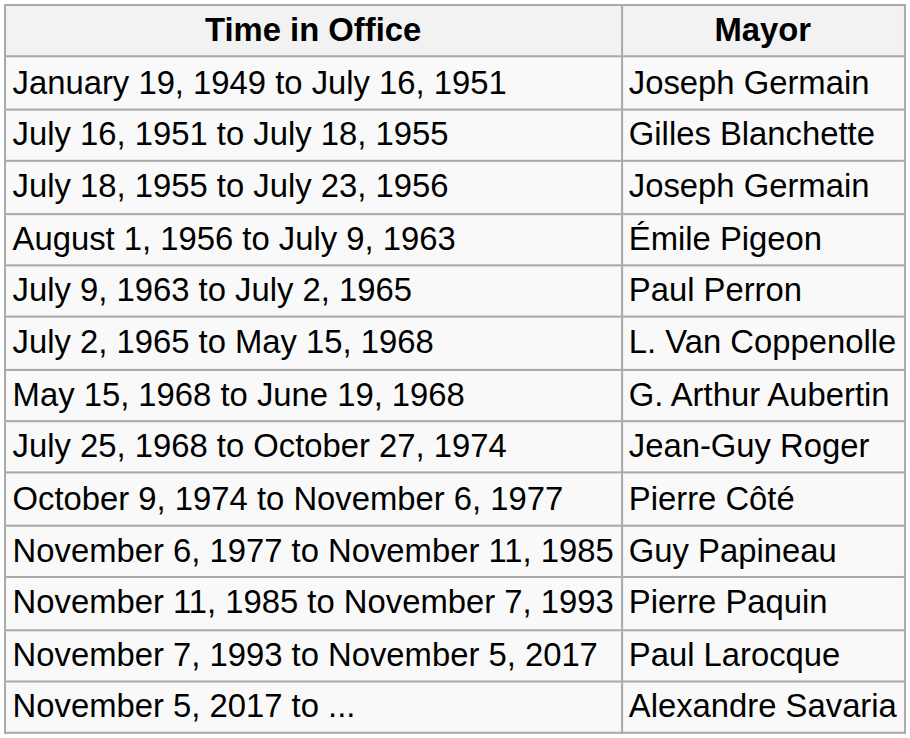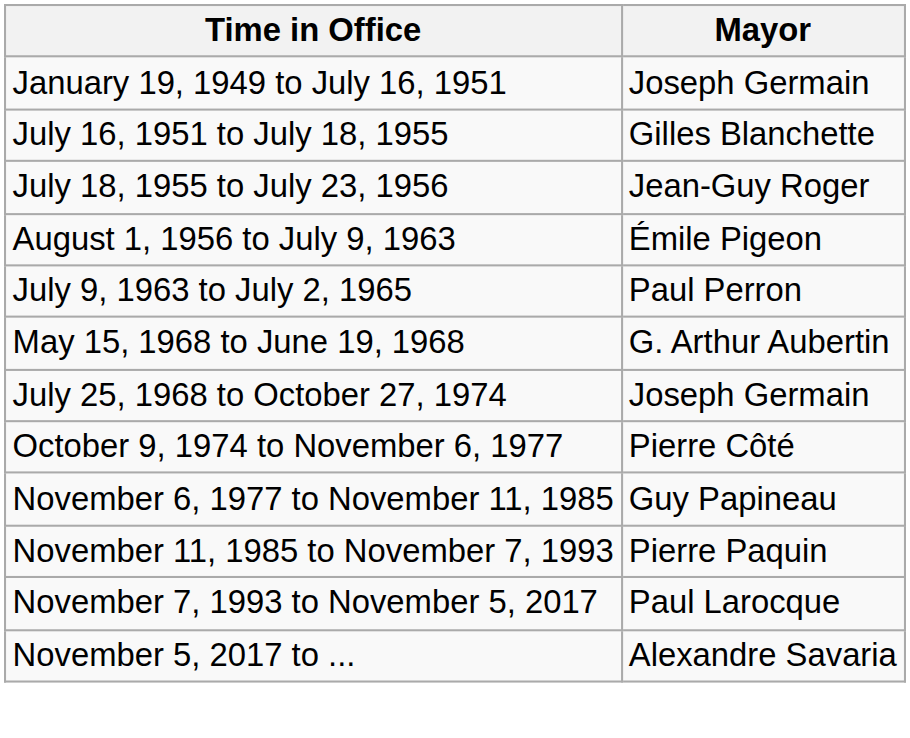July 18, 1955 to July 23, 1956 | Mayor: Joseph Germain -> Jean-Guy Roger
- row: July 2, 1965 to May 15, 1968 | L. Van Coppenolle
July 25, 1968 to October 27, 1974 | Mayor: Jean-Guy Roger -> Joseph Germain
